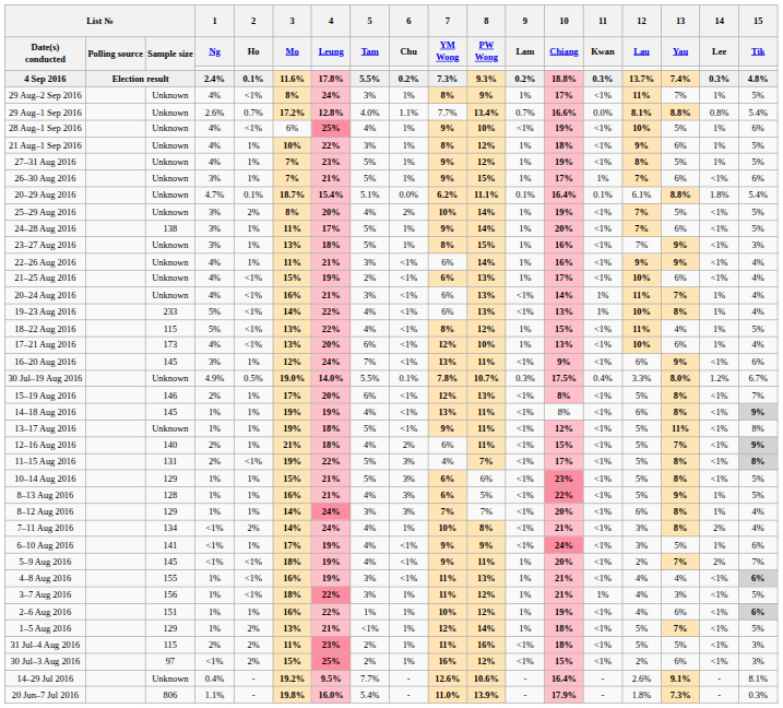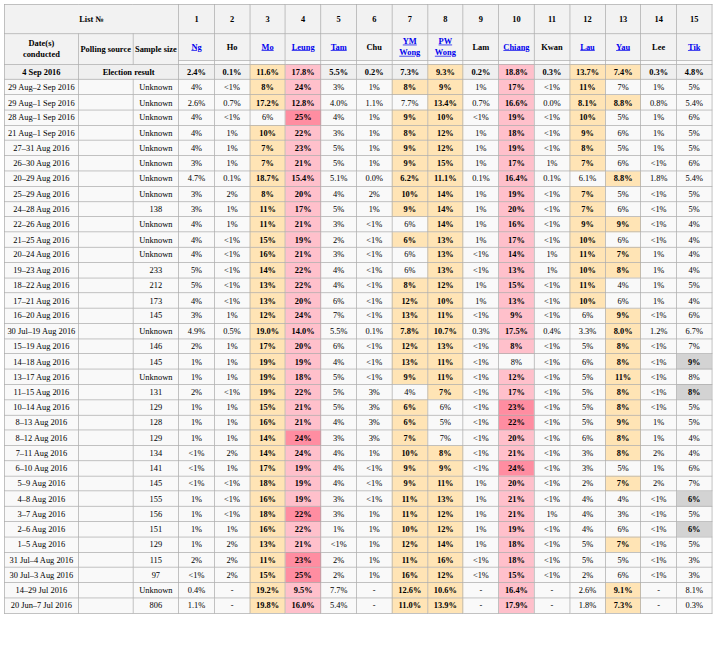- row: 23–27 Aug 2016 | Unknown | 3% | 1% | 13% | 18% | 5% | 1% | 8% | 15% | 1% | 16% | <1% | 7% | 9% | <1% | 3%
18–22 Aug 2016 | List № / Sample size: 115 -> 212
- row: 12–16 Aug 2016 | 140 | 2% | 1% | 21% | 18% | 4% | 2% | 6% | 11% | <1% | 15% | <1% | 5% | 7% | <1% | 9%
